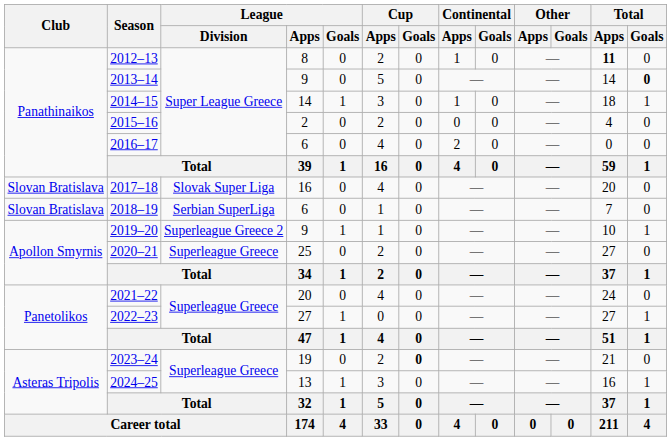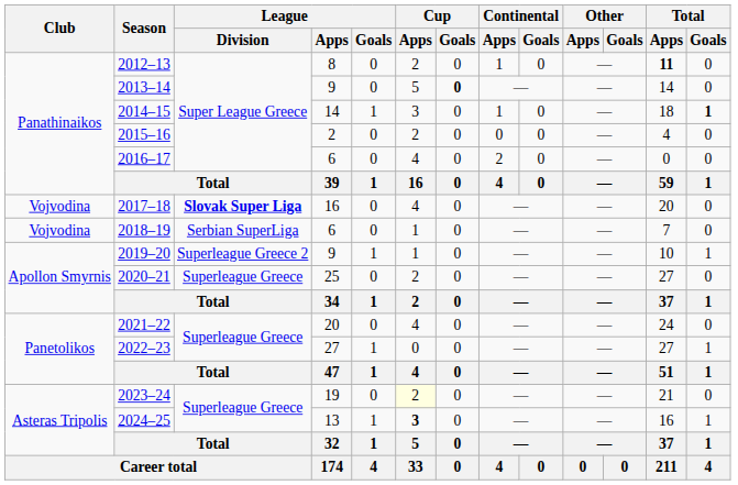2013–14 | Cup / Goals: normal -> bold
2013–14 | Total / Goals: bold -> normal
2014–15 | Total / Goals: normal -> bold
2017–18 | Club: Slovan Bratislava -> Vojvodina
2017–18 | League / Division: normal -> bold
2018–19 | Club: Slovan Bratislava -> Vojvodina
2023–24 | Cup / Apps: no background -> lightyellow background
2023–24 | Cup / Goals: bold -> normal
2024–25 | Cup / Apps: normal -> bold
